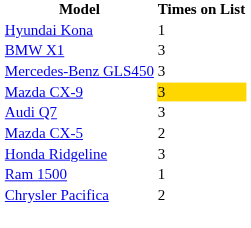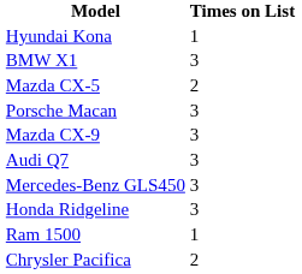rows swapped: Mazda CX-5 <-> Mercedes-Benz GLS450
+ row: Porsche Macan | 3
Mazda CX-9 | Times on List: gold background -> no background
